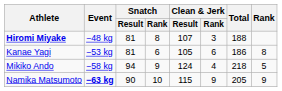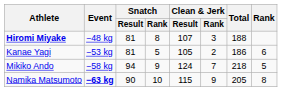Kanae Yagi | Snatch / Rank: 6 -> 5
Kanae Yagi | Clean & Jerk / Rank: 6 -> 2
Kanae Yagi | Rank: 8 -> 6
Mikiko Ando | Clean & Jerk / Rank: 4 -> 7
Namika Matsumoto | Rank: 9 -> 8
